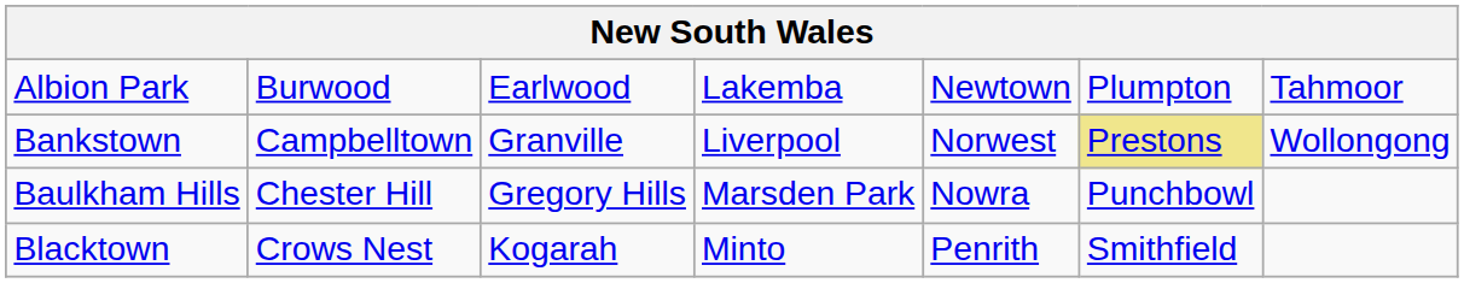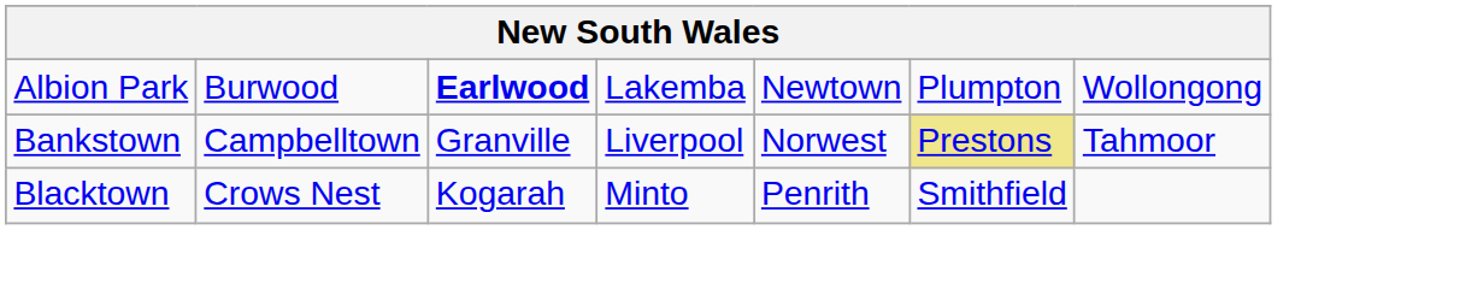Albion Park | column 3: normal -> bold
Albion Park | column 7: Tahmoor -> Wollongong
Bankstown | column 7: Wollongong -> Tahmoor
- row: Baulkham Hills | Chester Hill | Gregory Hills | Marsden Park | Nowra | Punchbowl
